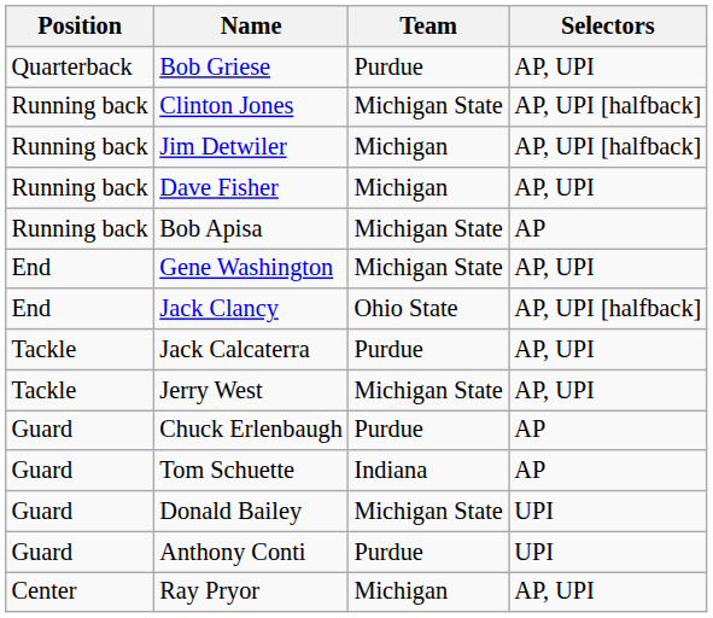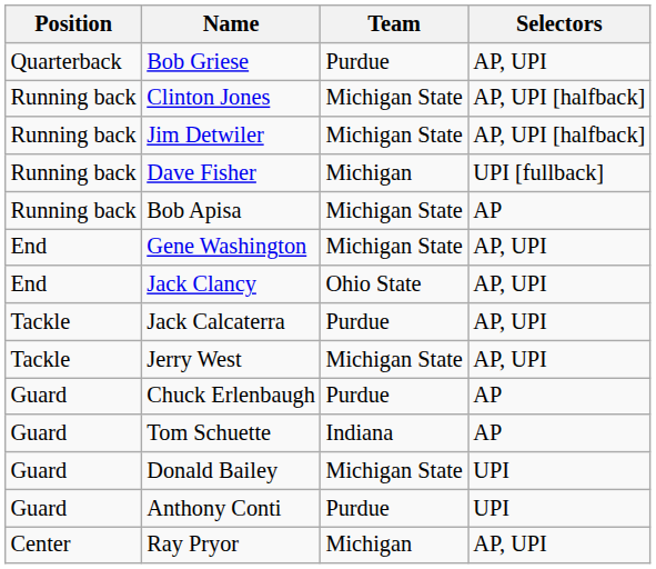Jim Detwiler | Team: Michigan -> Michigan State
Dave Fisher | Selectors: AP, UPI -> UPI [fullback]
Jack Clancy | Selectors: AP, UPI [halfback] -> AP, UPI
